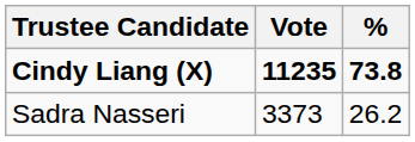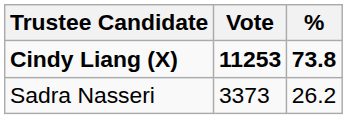Cindy Liang (X) | Vote: 11235 -> 11253
